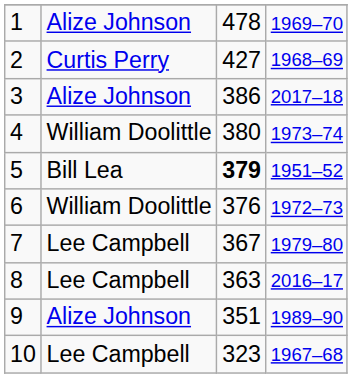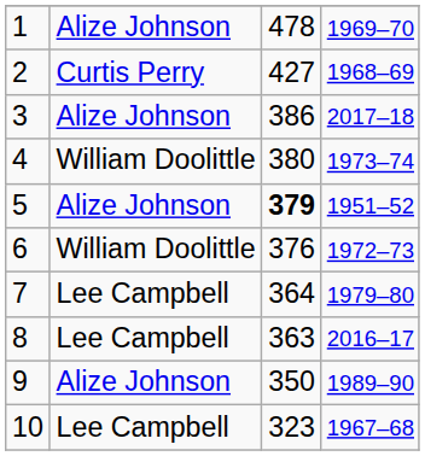5 | column 2: Bill Lea -> Alize Johnson
7 | column 3: 367 -> 364
9 | column 3: 351 -> 350
